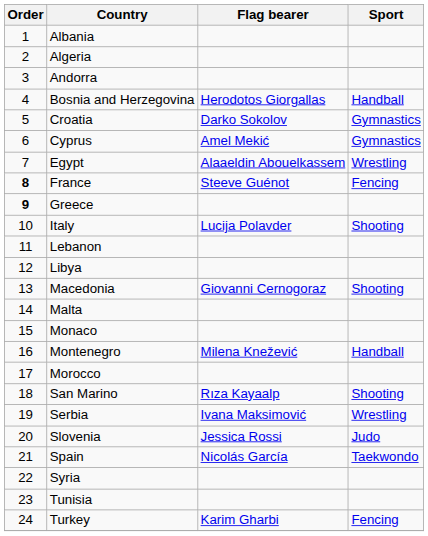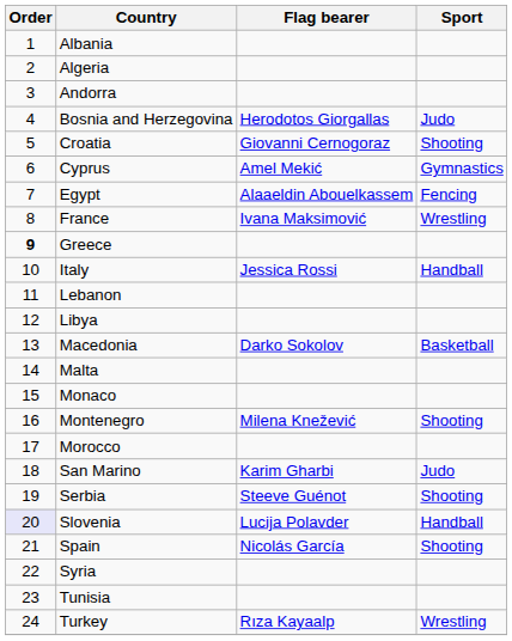Bosnia and Herzegovina | Sport: Handball -> Judo
Croatia | Flag bearer: Darko Sokolov -> Giovanni Cernogoraz
Croatia | Sport: Gymnastics -> Shooting
Egypt | Sport: Wrestling -> Fencing
France | Order: bold -> normal
France | Flag bearer: Steeve Guénot -> Ivana Maksimović
France | Sport: Fencing -> Wrestling
Italy | Flag bearer: Lucija Polavder -> Jessica Rossi
Italy | Sport: Shooting -> Handball
Macedonia | Flag bearer: Giovanni Cernogoraz -> Darko Sokolov
Macedonia | Sport: Shooting -> Basketball
Montenegro | Sport: Handball -> Shooting
San Marino | Flag bearer: Rıza Kayaalp -> Karim Gharbi
San Marino | Sport: Shooting -> Judo
Serbia | Flag bearer: Ivana Maksimović -> Steeve Guénot
Serbia | Sport: Wrestling -> Shooting
Slovenia | Order: no background -> lavender background
Slovenia | Flag bearer: Jessica Rossi -> Lucija Polavder
Slovenia | Sport: Judo -> Handball
Spain | Sport: Taekwondo -> Shooting
Turkey | Flag bearer: Karim Gharbi -> Rıza Kayaalp
Turkey | Sport: Fencing -> Wrestling
